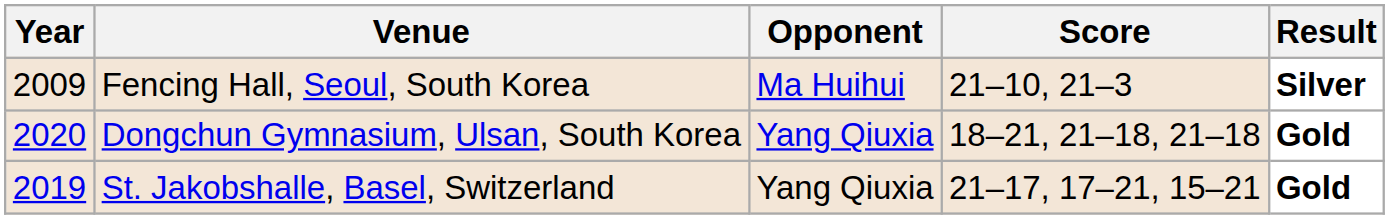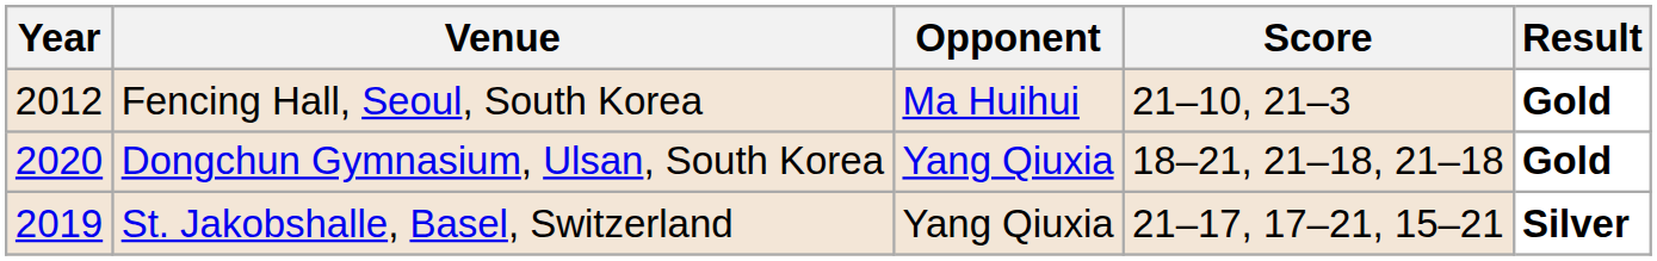Fencing Hall, Seoul, South Korea | Year: 2009 -> 2012
Fencing Hall, Seoul, South Korea | Result: Silver -> Gold
St. Jakobshalle, Basel, Switzerland | Result: Gold -> Silver
